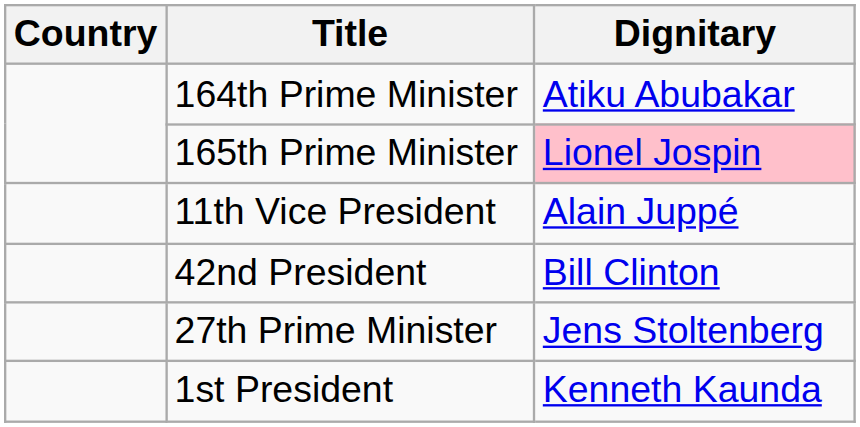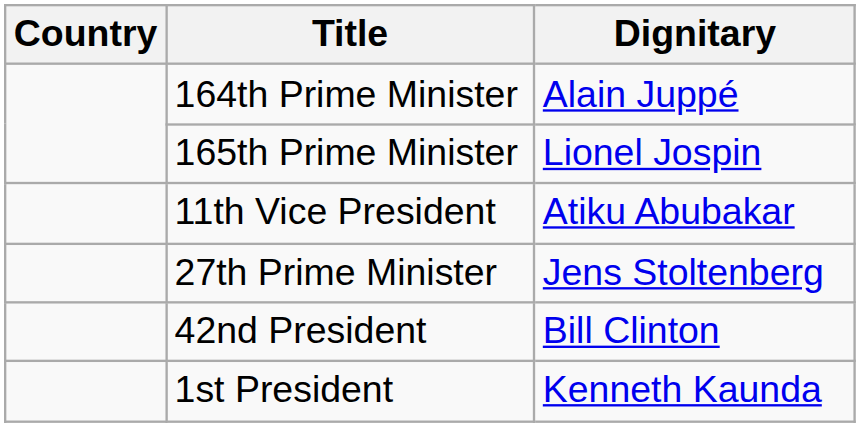164th Prime Minister | Dignitary: Atiku Abubakar -> Alain Juppé
165th Prime Minister | Dignitary: pink background -> no background
11th Vice President | Dignitary: Alain Juppé -> Atiku Abubakar
rows swapped: 27th Prime Minister <-> 42nd President
